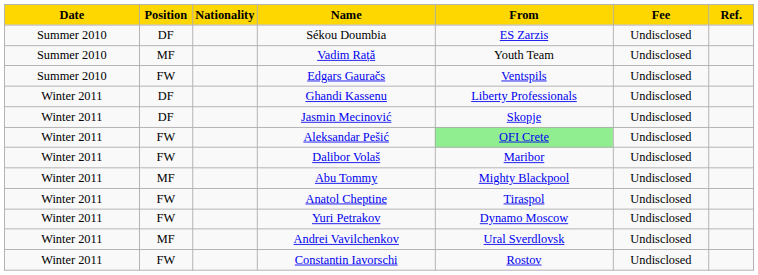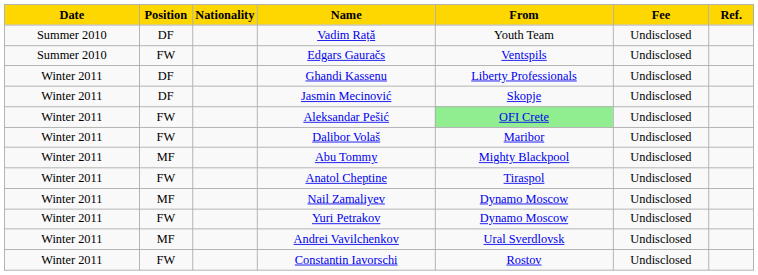- row: Summer 2010 | DF | Sékou Doumbia | ES Zarzis | Undisclosed
Vadim Rață | Position: MF -> DF
+ row: Winter 2011 | MF | Nail Zamaliyev | Dynamo Moscow | Undisclosed
